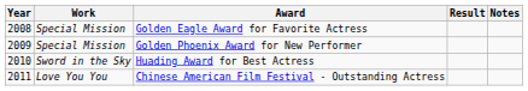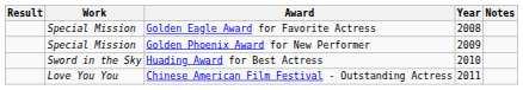columns swapped: Year <-> Result
